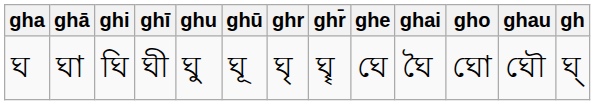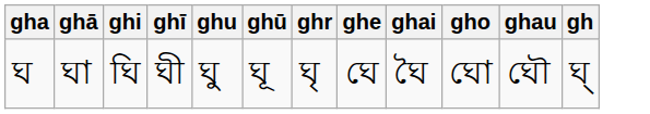- column: ghr̄ | ঘৄ
